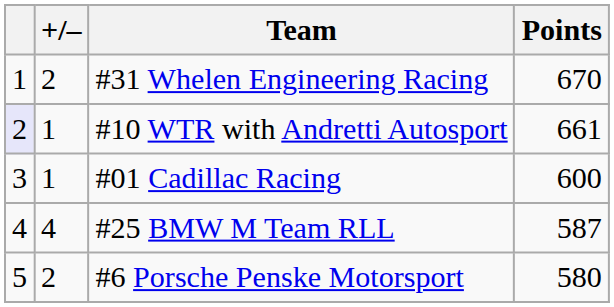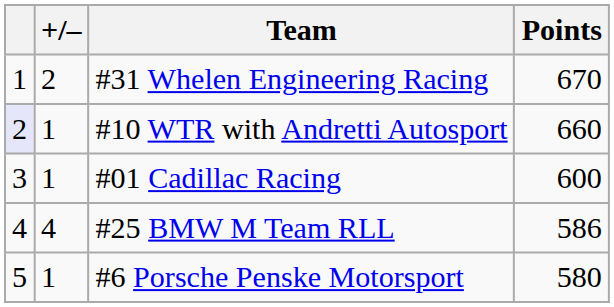#10 WTR with Andretti Autosport | Points: 661 -> 660
#25 BMW M Team RLL | Points: 587 -> 586
#6 Porsche Penske Motorsport | +/–: 2 -> 1
